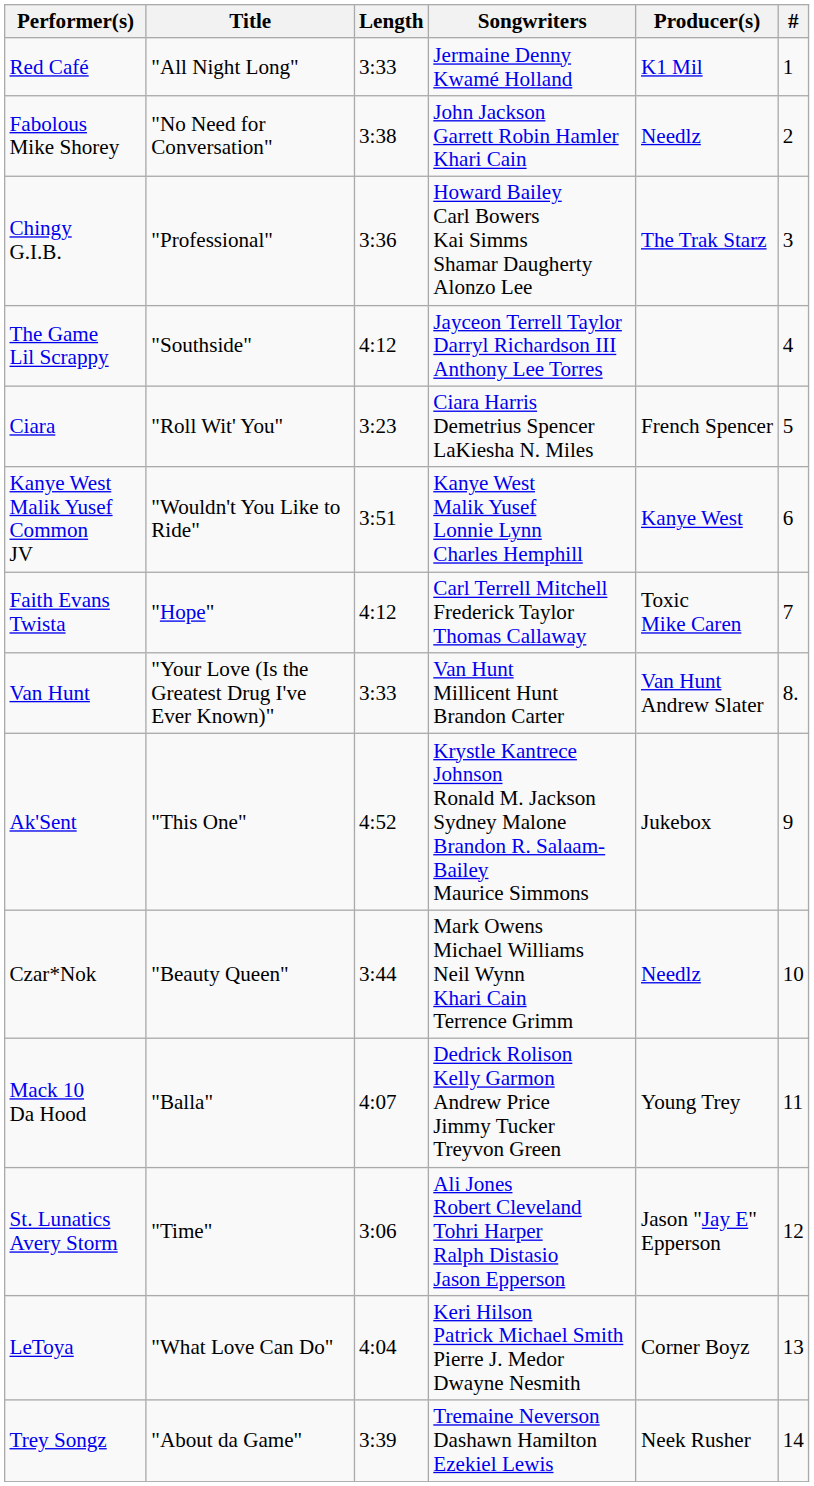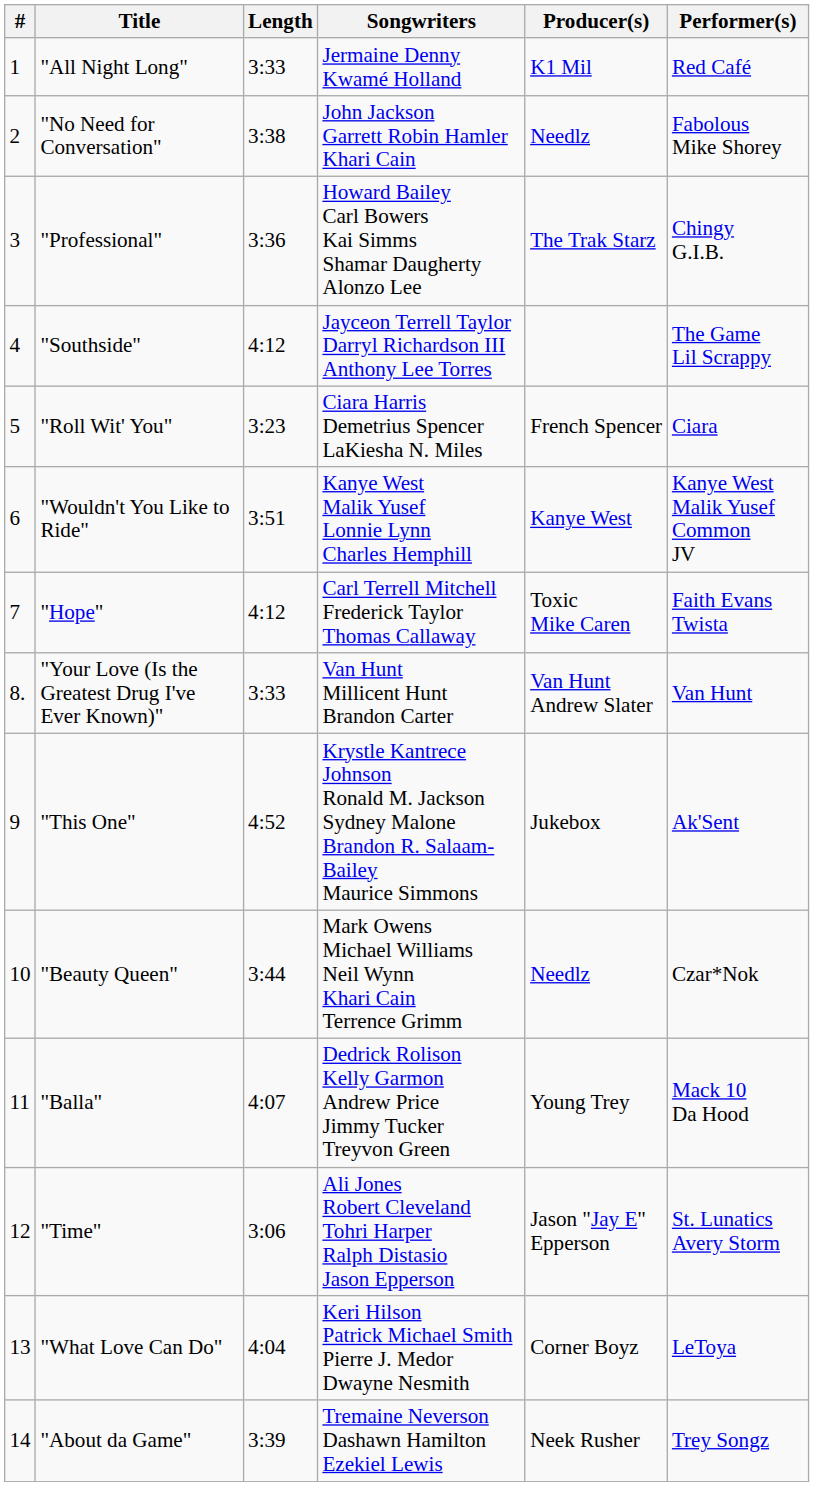columns swapped: # <-> Performer(s)
